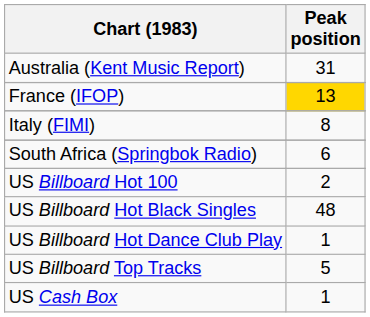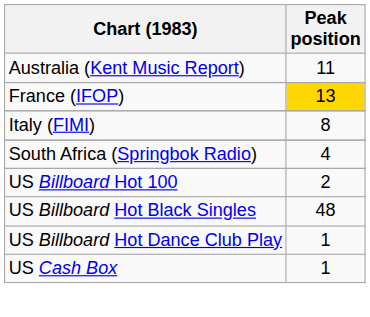Australia (Kent Music Report) | Peak position: 31 -> 11
South Africa (Springbok Radio) | Peak position: 6 -> 4
- row: US Billboard Top Tracks | 5
